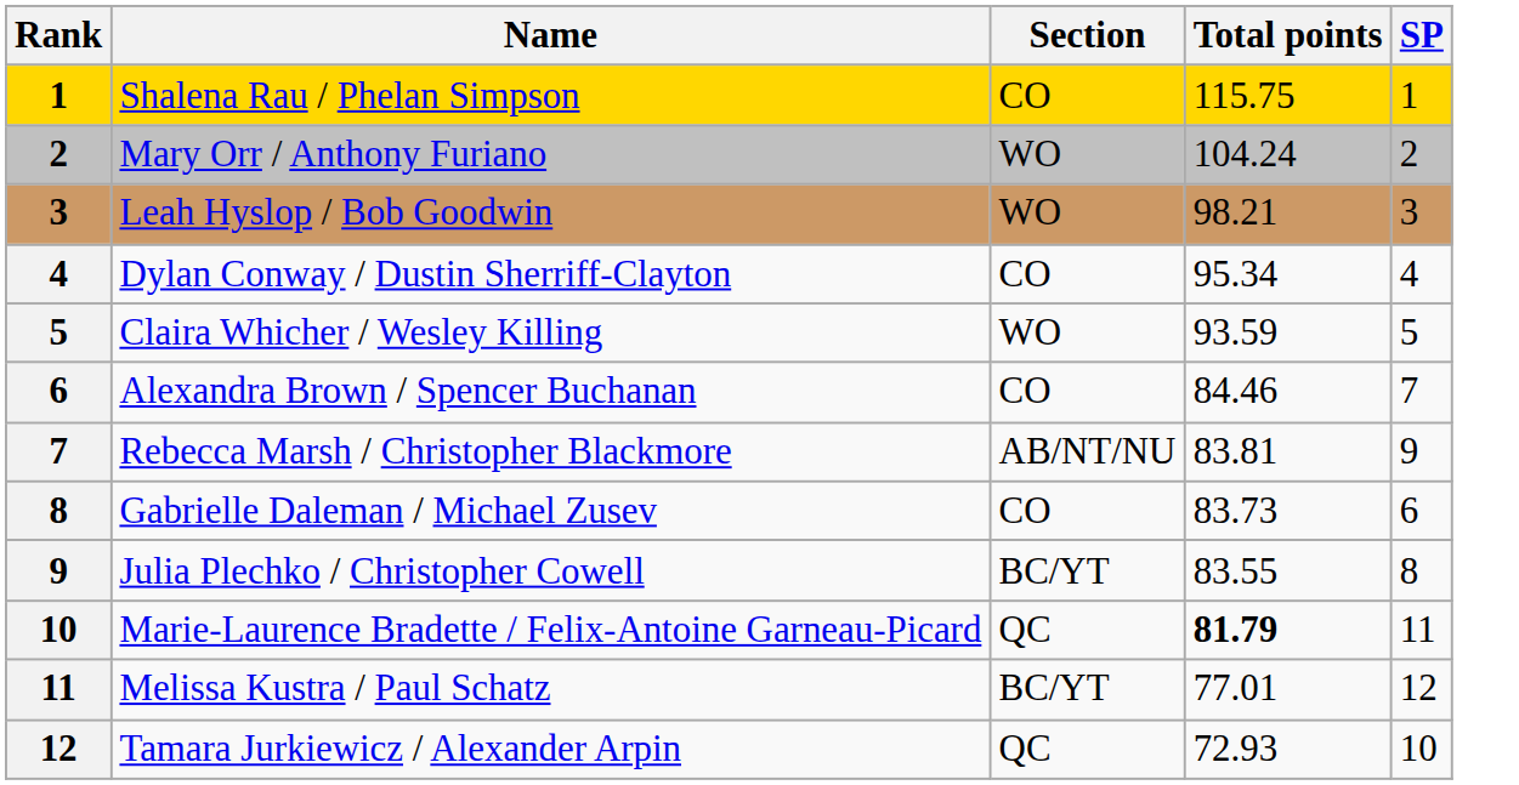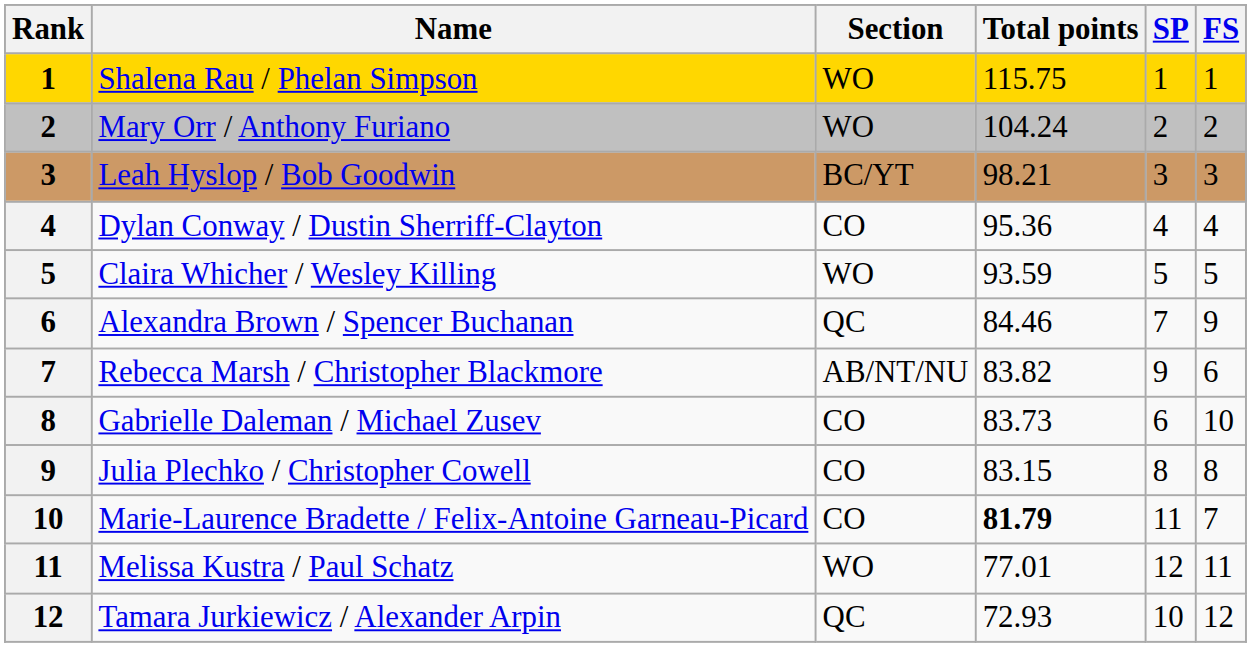+ column: FS | 1 | 2 | 3 | 4 | 5 | 9 | 6 | 10 | 8 | 7 | 11 | 12
Shalena Rau / Phelan Simpson | Section: CO -> WO
Leah Hyslop / Bob Goodwin | Section: WO -> BC/YT
Dylan Conway / Dustin Sherriff-Clayton | Total points: 95.34 -> 95.36
Alexandra Brown / Spencer Buchanan | Section: CO -> QC
Rebecca Marsh / Christopher Blackmore | Total points: 83.81 -> 83.82
Julia Plechko / Christopher Cowell | Section: BC/YT -> CO
Julia Plechko / Christopher Cowell | Total points: 83.55 -> 83.15
Marie-Laurence Bradette / Felix-Antoine Garneau-Picard | Section: QC -> CO
Melissa Kustra / Paul Schatz | Section: BC/YT -> WO
